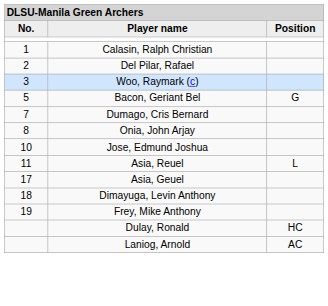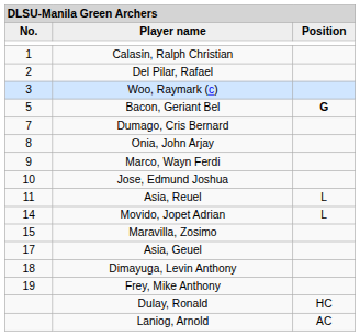Bacon, Geriant Bel | column 3: normal -> bold
+ row: 9 | Marco, Wayn Ferdi
+ row: 14 | Movido, Jopet Adrian | L
+ row: 15 | Maravilla, Zosimo
